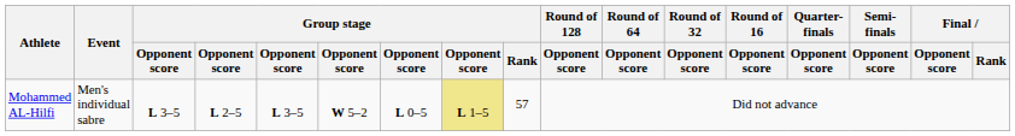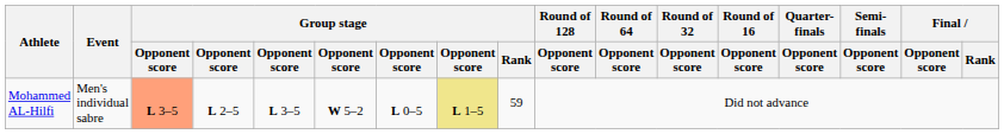Mohammed AL-Hilfi | column 3: no background -> lightsalmon background
Mohammed AL-Hilfi | Group stage / Rank: 57 -> 59
